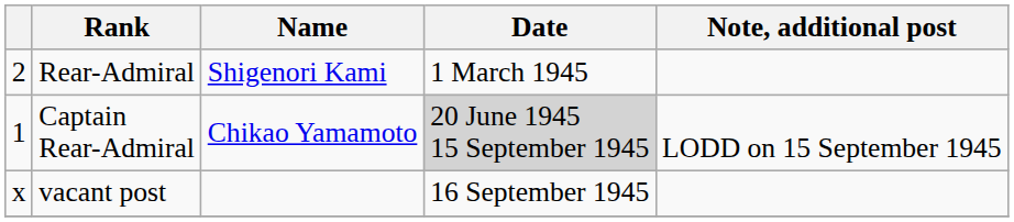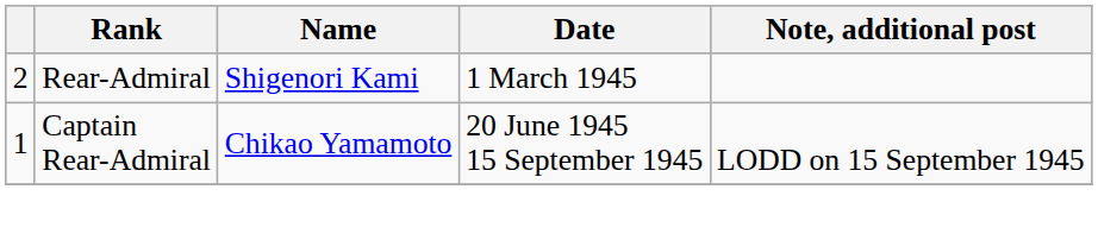Captain Rear-Admiral | Date: lightgrey background -> no background
- row: x | vacant post | 16 September 1945
